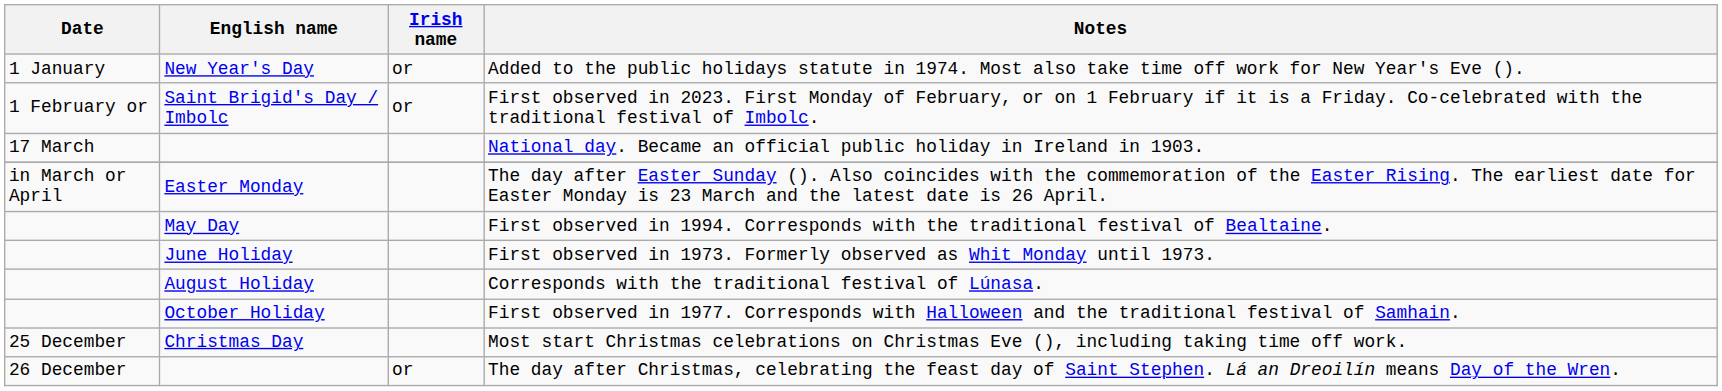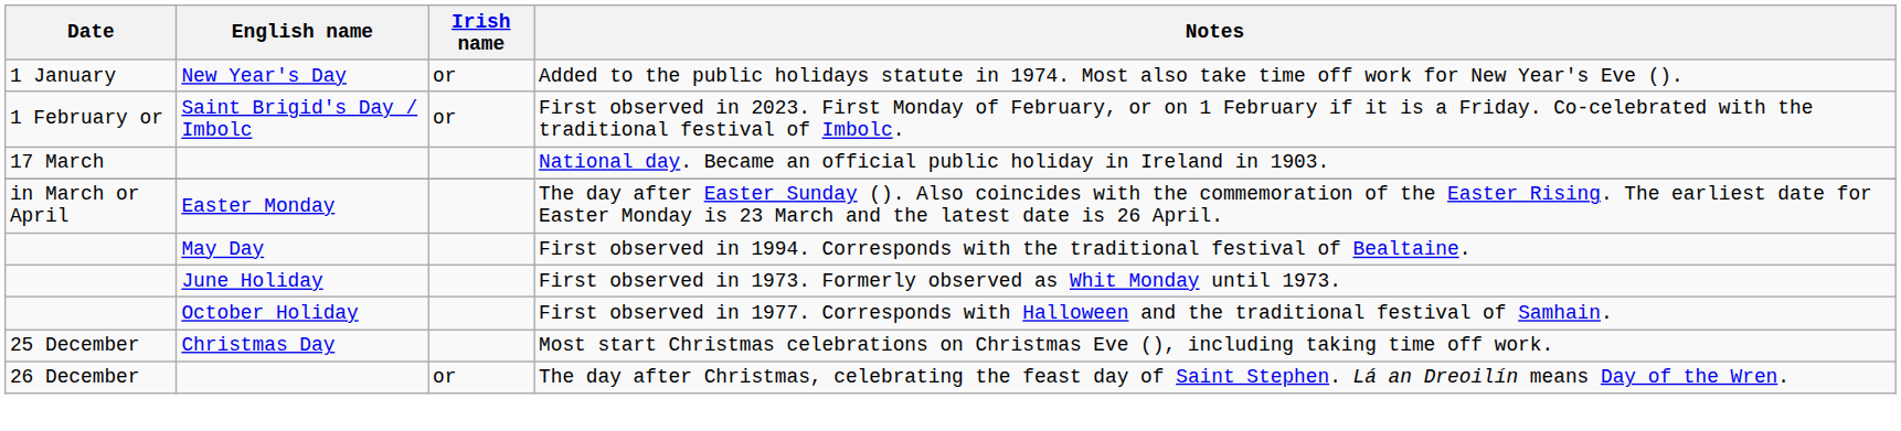- row: August Holiday | Corresponds with the traditional festival of Lúnasa.
